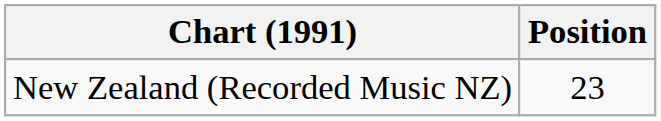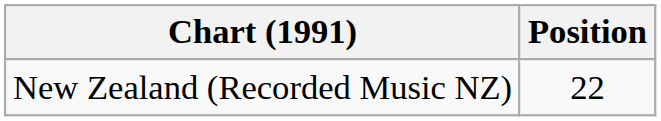New Zealand (Recorded Music NZ) | Position: 23 -> 22
